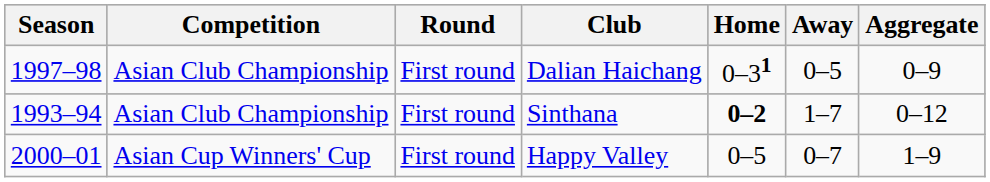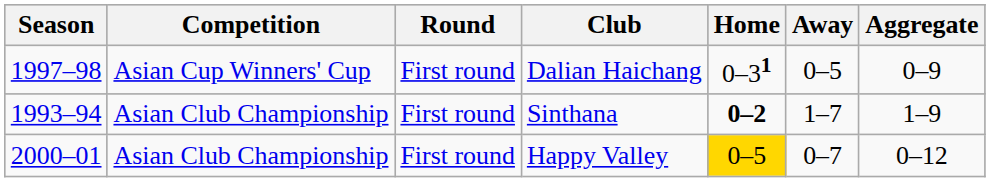Dalian Haichang | Competition: Asian Club Championship -> Asian Cup Winners' Cup
Sinthana | Aggregate: 0–12 -> 1–9
Happy Valley | Competition: Asian Cup Winners' Cup -> Asian Club Championship
Happy Valley | Home: no background -> gold background
Happy Valley | Aggregate: 1–9 -> 0–12
